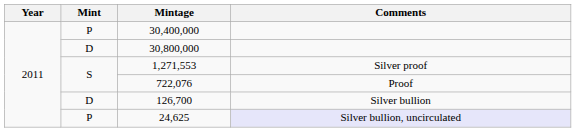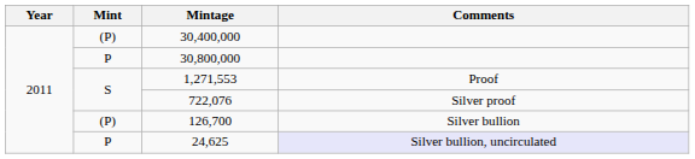30,400,000 | Mint: P -> (P)
30,800,000 | Mint: D -> P
1,271,553 | Comments: Silver proof -> Proof
722,076 | Comments: Proof -> Silver proof
126,700 | Mint: D -> (P)
